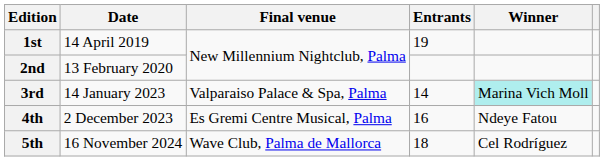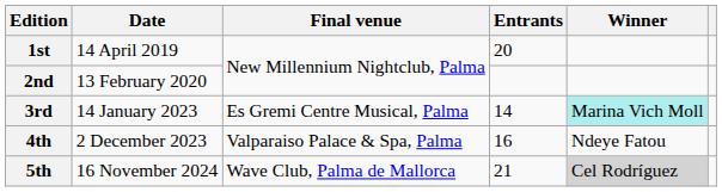1st | Entrants: 19 -> 20
3rd | Final venue: Valparaiso Palace & Spa, Palma -> Es Gremi Centre Musical, Palma
4th | Final venue: Es Gremi Centre Musical, Palma -> Valparaiso Palace & Spa, Palma
5th | Entrants: 18 -> 21
5th | Winner: no background -> lightgrey background
